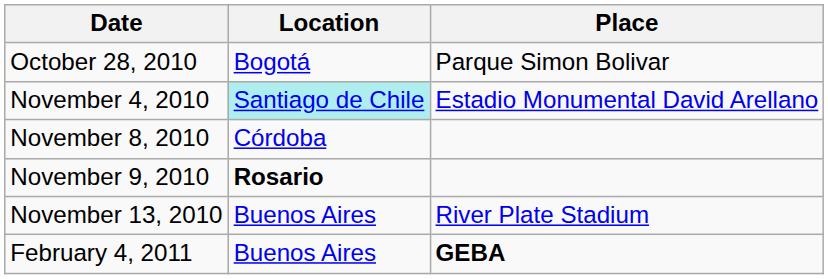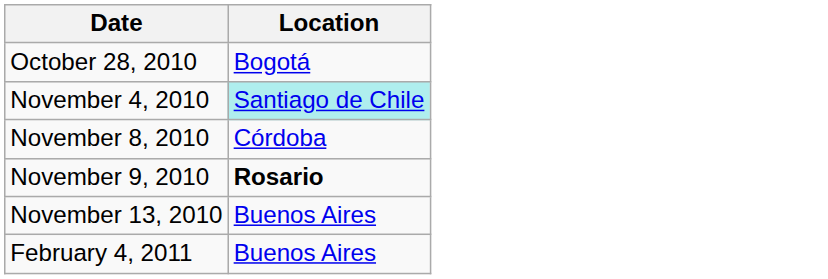- column: Place | Parque Simon Bolivar | Estadio Monumental David Arellano | River Plate Stadium | GEBA
